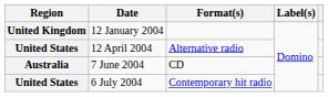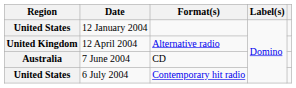12 January 2004 | Region: United Kingdom -> United States
12 April 2004 | Region: United States -> United Kingdom
